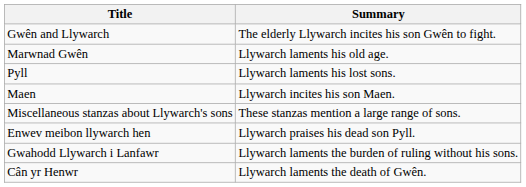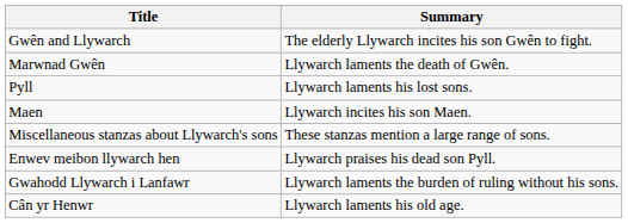Marwnad Gwên | Summary: Llywarch laments his old age. -> Llywarch laments the death of Gwên.
Cân yr Henwr | Summary: Llywarch laments the death of Gwên. -> Llywarch laments his old age.
